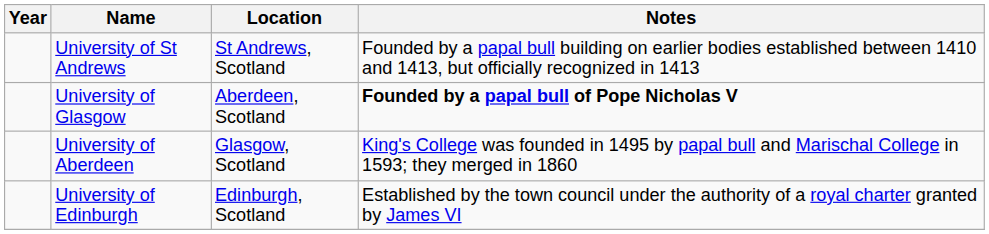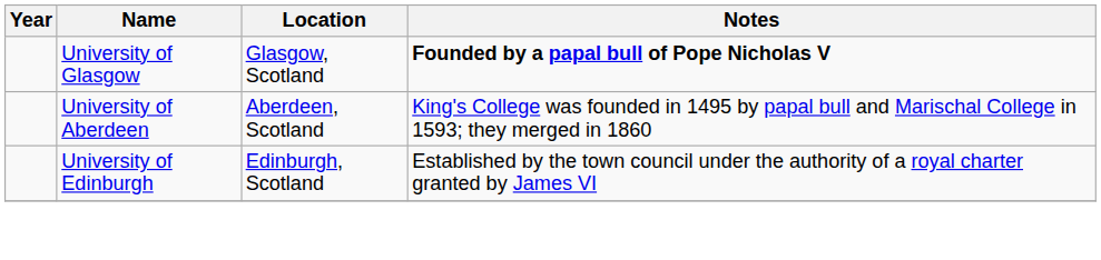- row: University of St Andrews | St Andrews, Scotland | Founded by a papal bull building on earlier bodies established between 1410 and 1413, but officially recognized in 1413
University of Glasgow | Location: Aberdeen, Scotland -> Glasgow, Scotland
University of Aberdeen | Location: Glasgow, Scotland -> Aberdeen, Scotland
